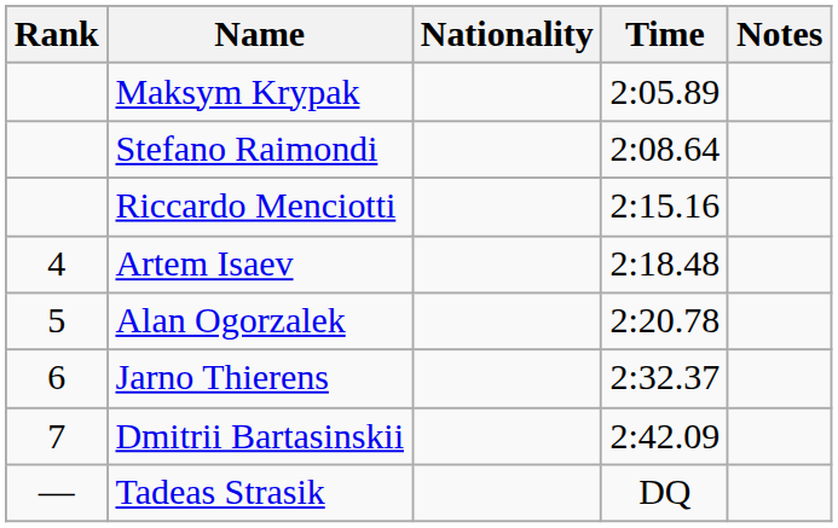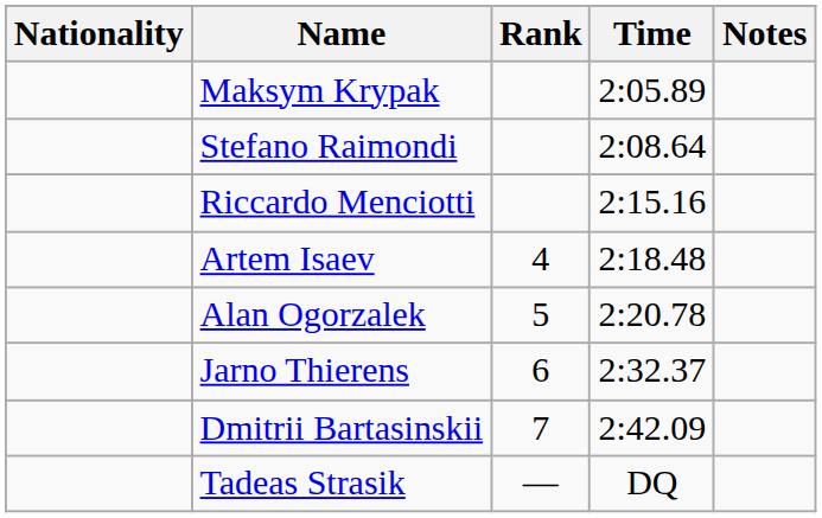columns swapped: Rank <-> Nationality
